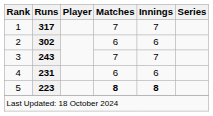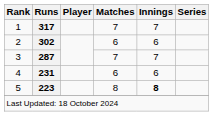3 | Runs: 243 -> 287
5 | Matches: bold -> normal
